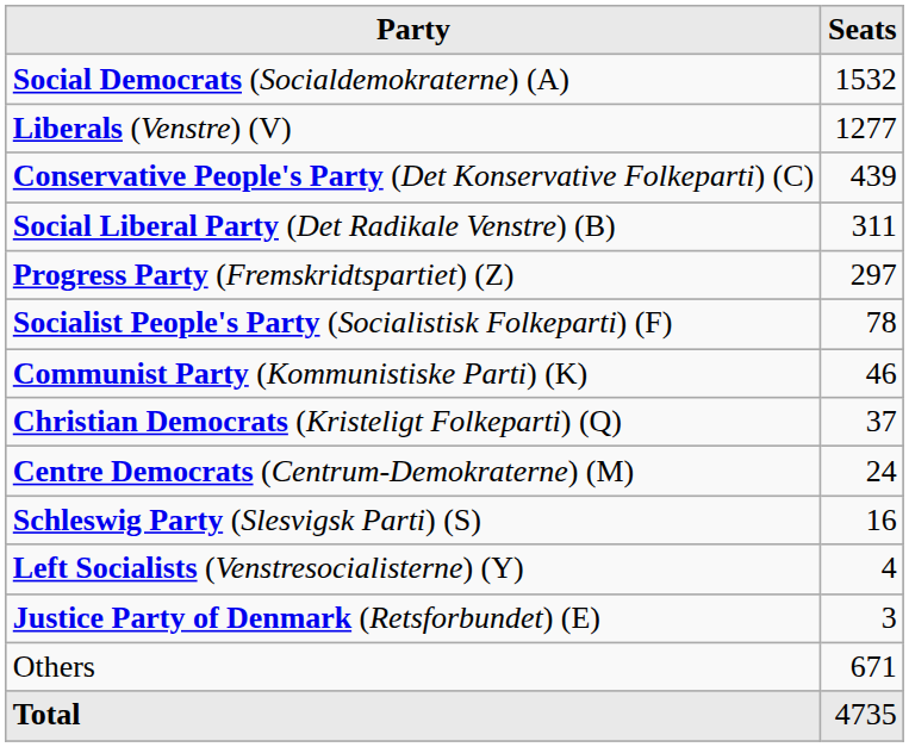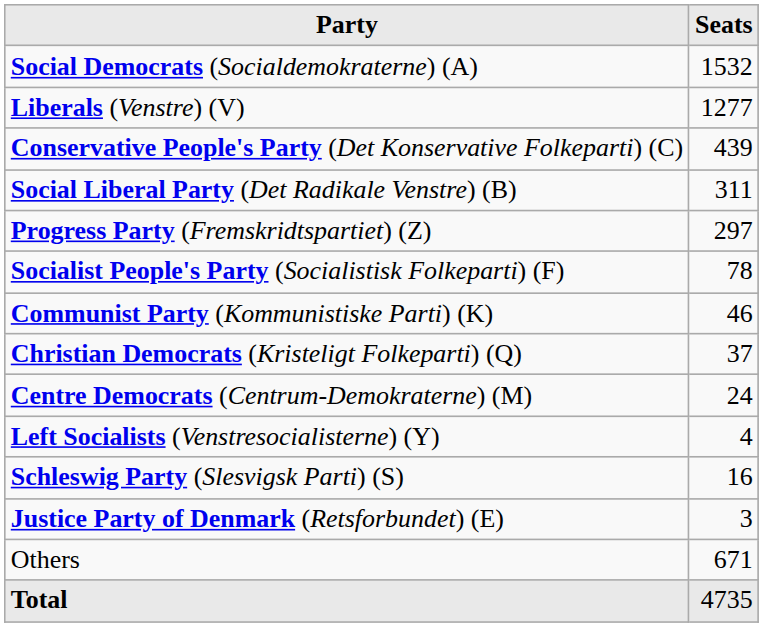rows swapped: Schleswig Party (Slesvigsk Parti) (S) <-> Left Socialists (Venstresocialisterne) (Y)
